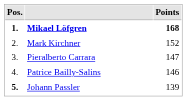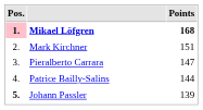Mikael Löfgren | Pos.: no background -> pink background
Mark Kirchner | Points: 152 -> 151
Patrice Bailly-Salins | Points: 146 -> 144
